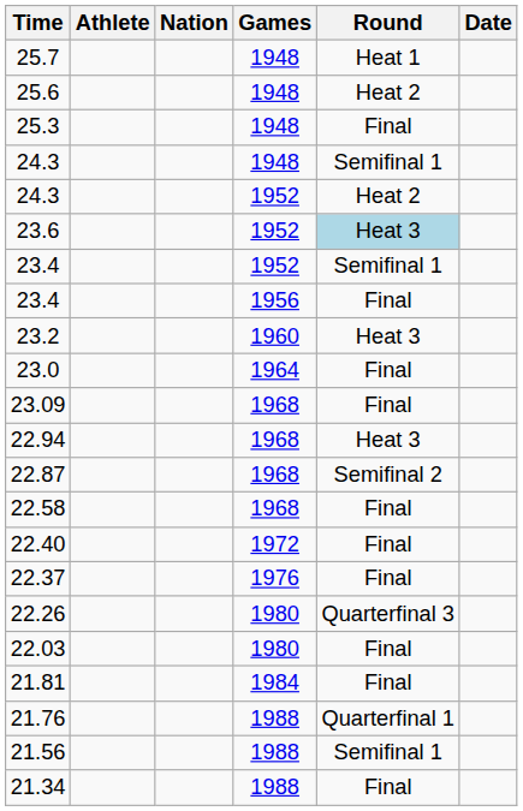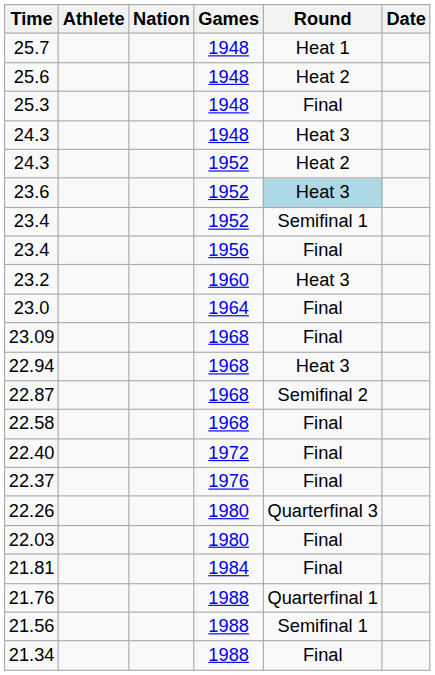24.3 / 1948 | Round: Semifinal 1 -> Heat 3
